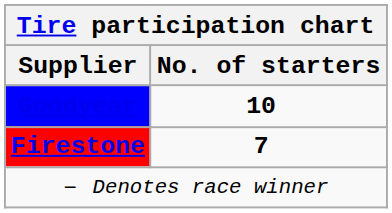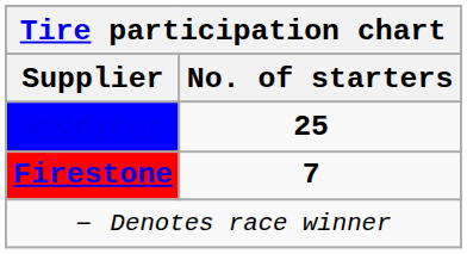Goodyear | No. of starters: 10 -> 25
